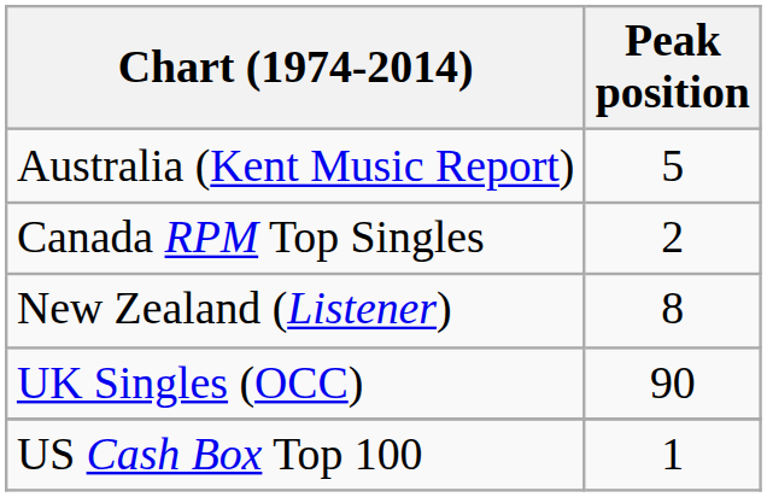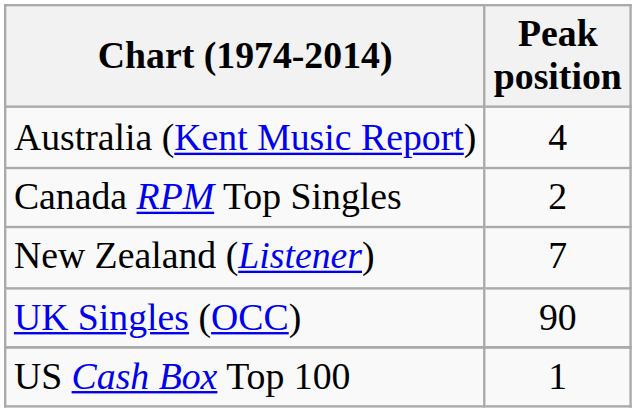Australia (Kent Music Report) | Peak position: 5 -> 4
New Zealand (Listener) | Peak position: 8 -> 7
